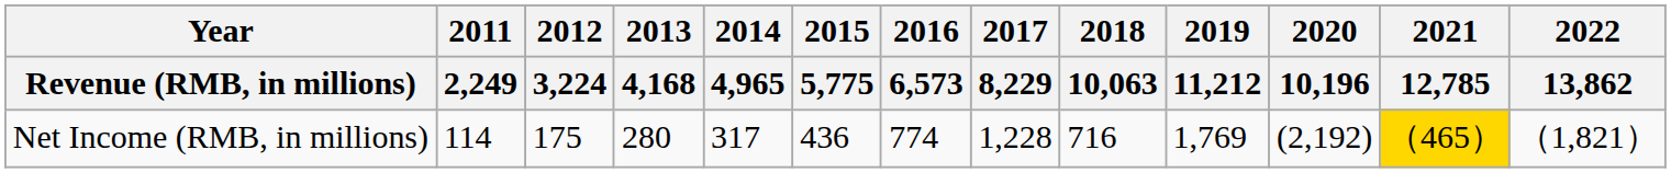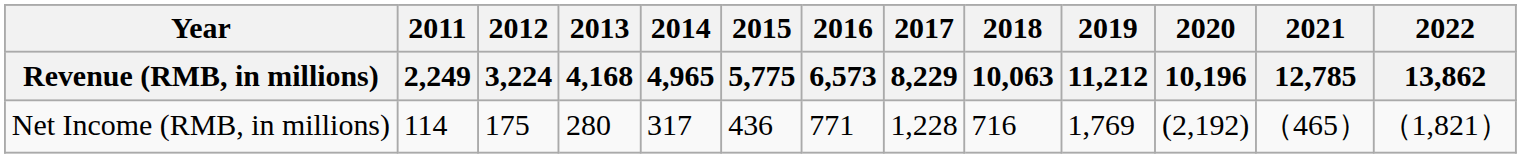Net Income (RMB, in millions) | 2016 / 6,573: 774 -> 771
Net Income (RMB, in millions) | 2021 / 12,785: gold background -> no background
